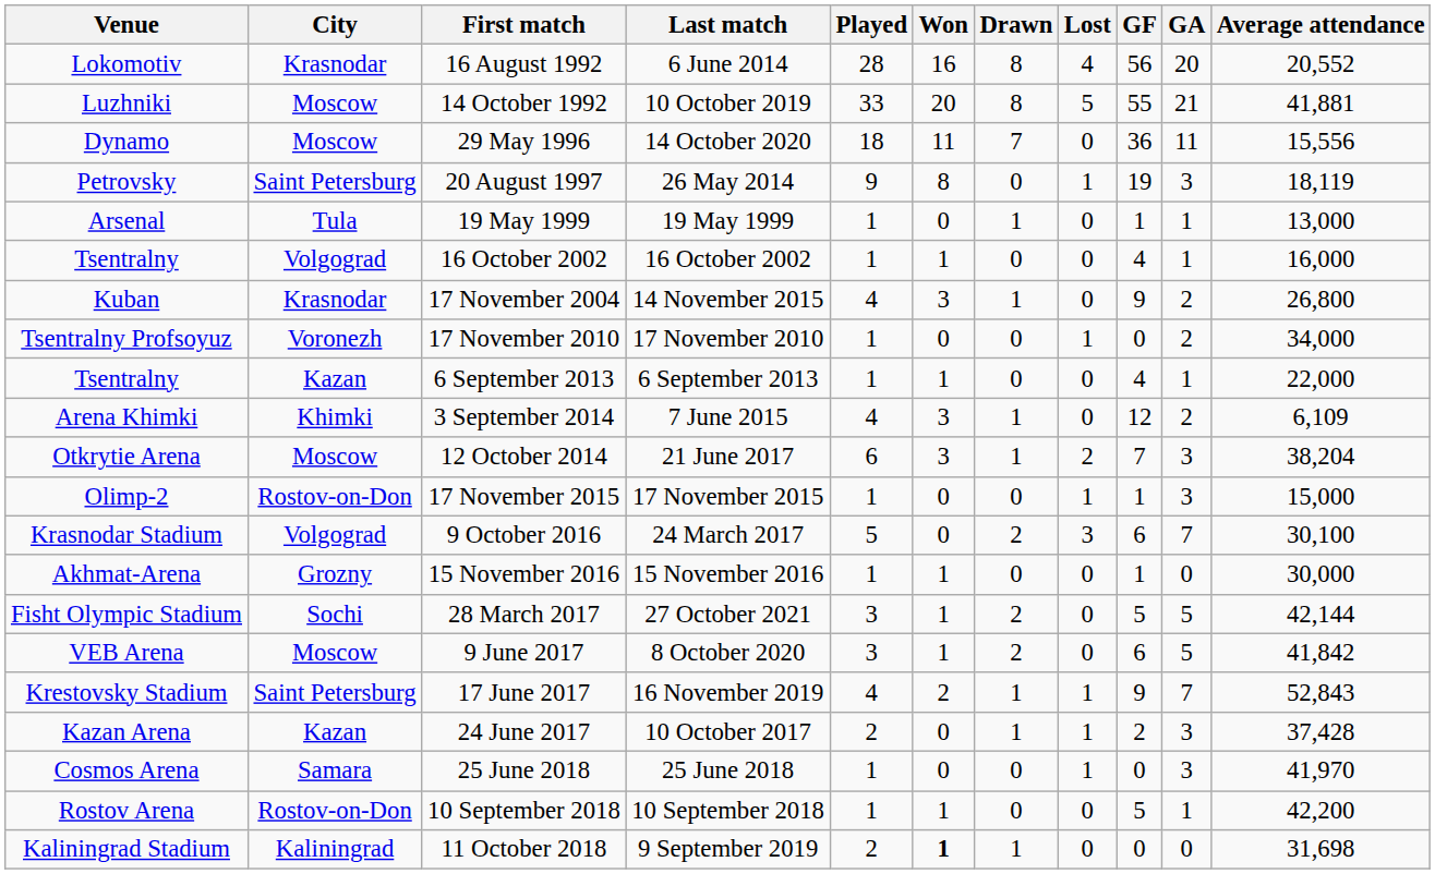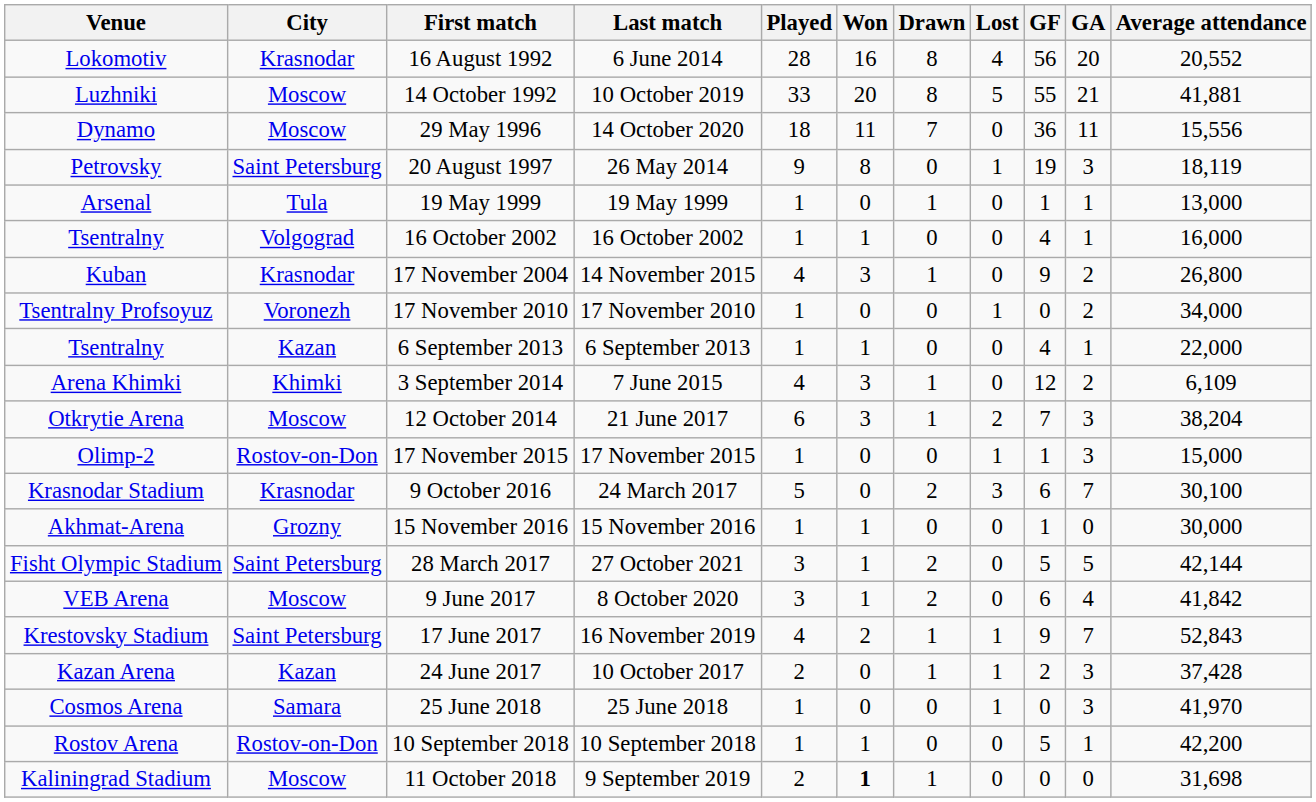9 October 2016 | City: Volgograd -> Krasnodar
28 March 2017 | City: Sochi -> Saint Petersburg
9 June 2017 | GA: 5 -> 4
11 October 2018 | City: Kaliningrad -> Moscow
